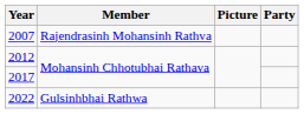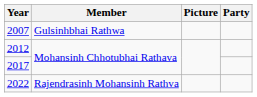2007 | Member: Rajendrasinh Mohansinh Rathva -> Gulsinhbhai Rathwa
2022 | Member: Gulsinhbhai Rathwa -> Rajendrasinh Mohansinh Rathva
